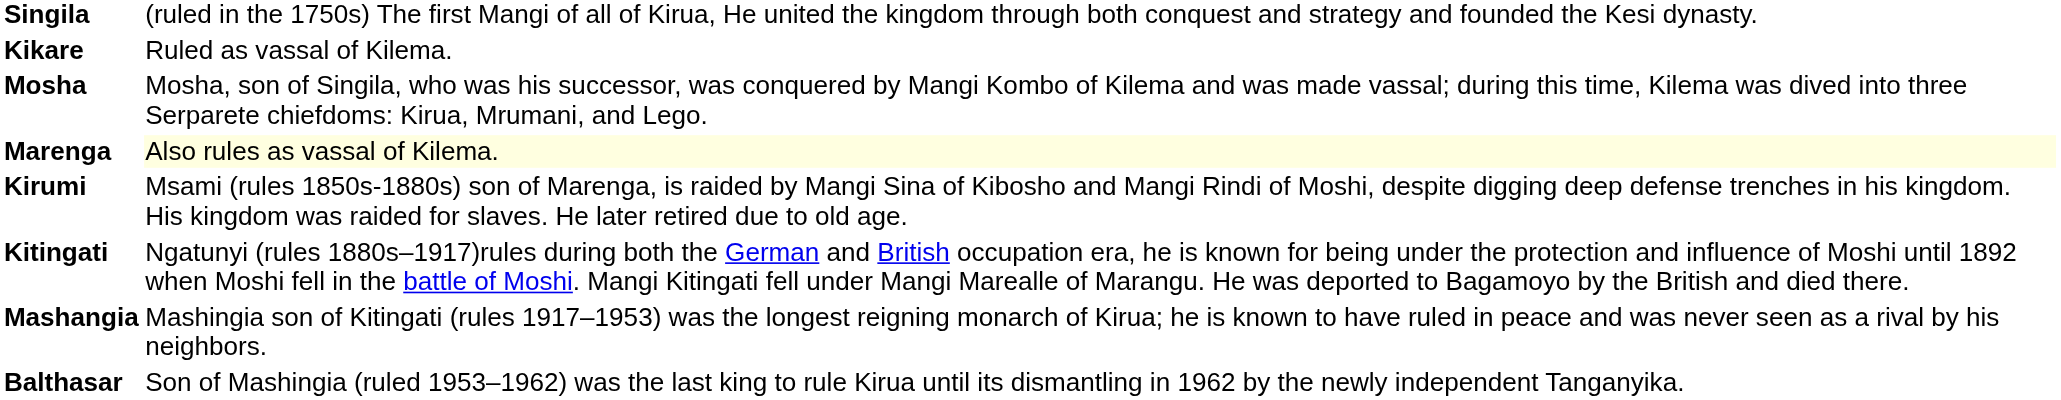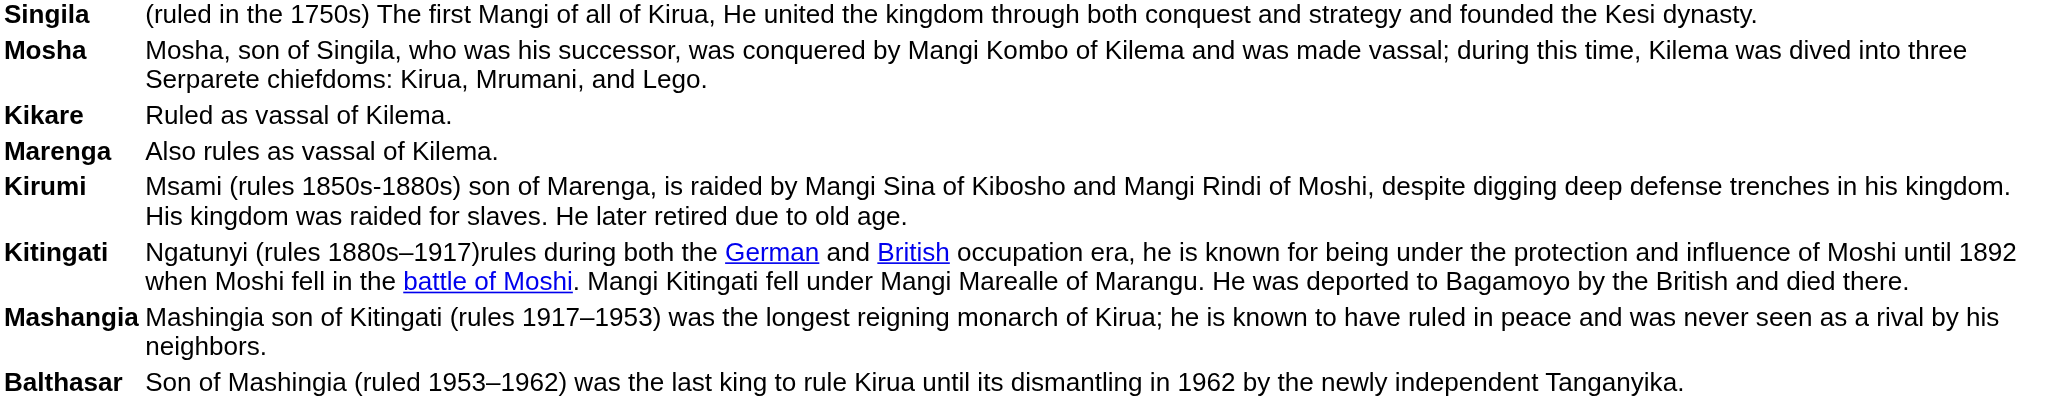rows swapped: Mosha <-> Kikare
Marenga | column 2: lightyellow background -> no background
